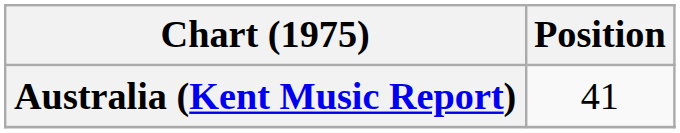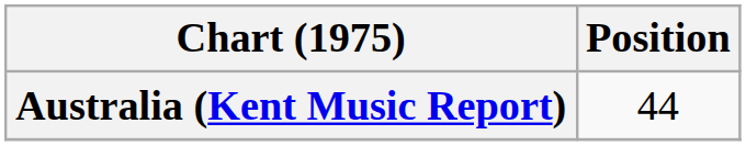Australia (Kent Music Report) | Position: 41 -> 44
